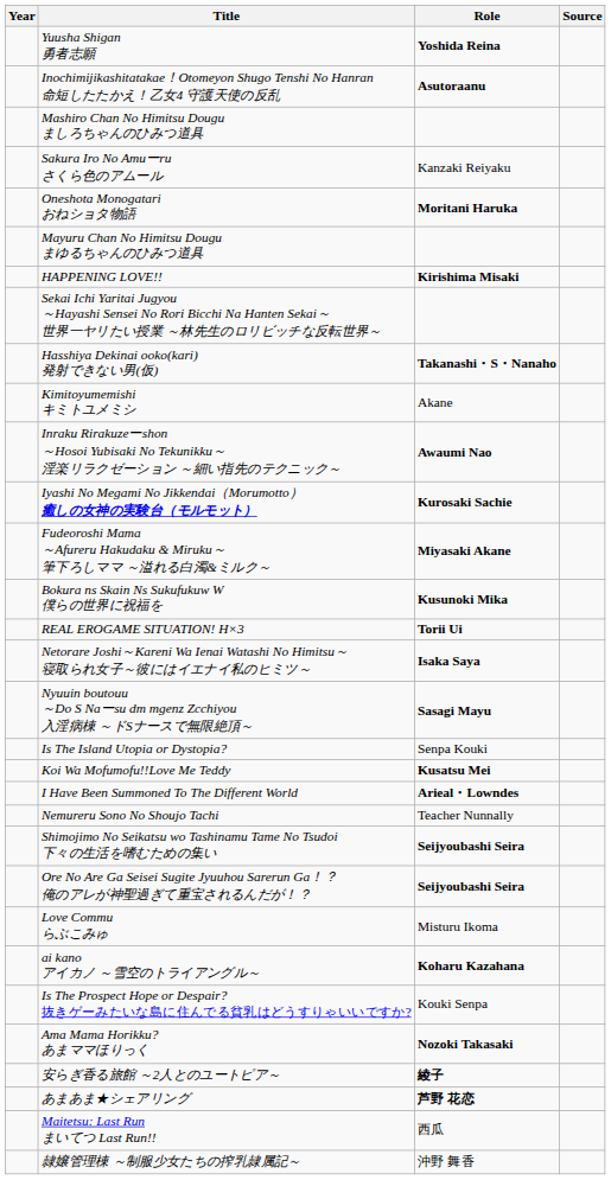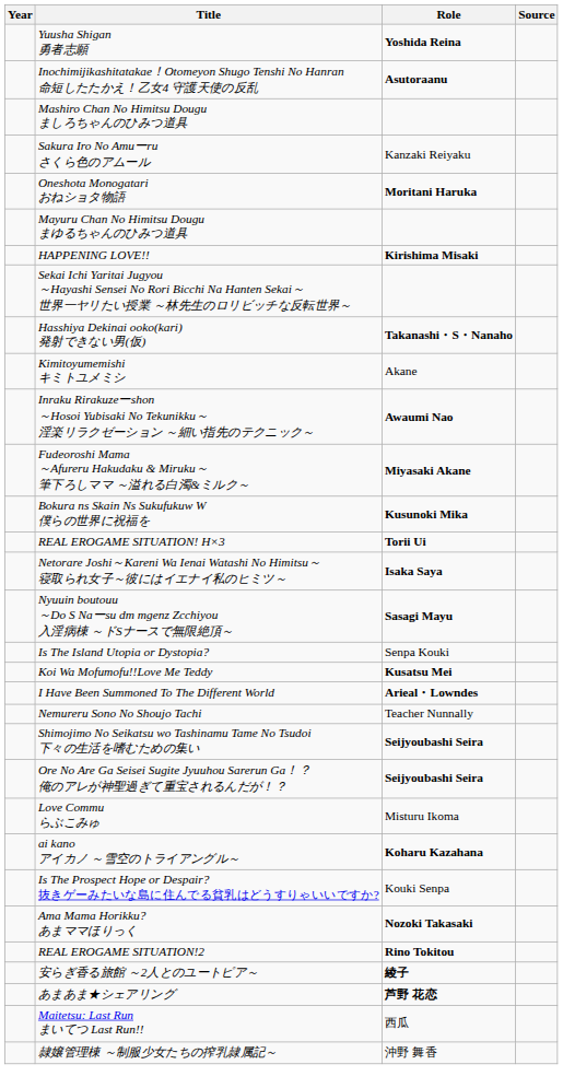- row: Iyashi No Megami No Jikkendai（Morumotto） 癒しの女神の実験台（モルモット） | Kurosaki Sachie
+ row: REAL EROGAME SITUATION!2 | Rino Tokitou
